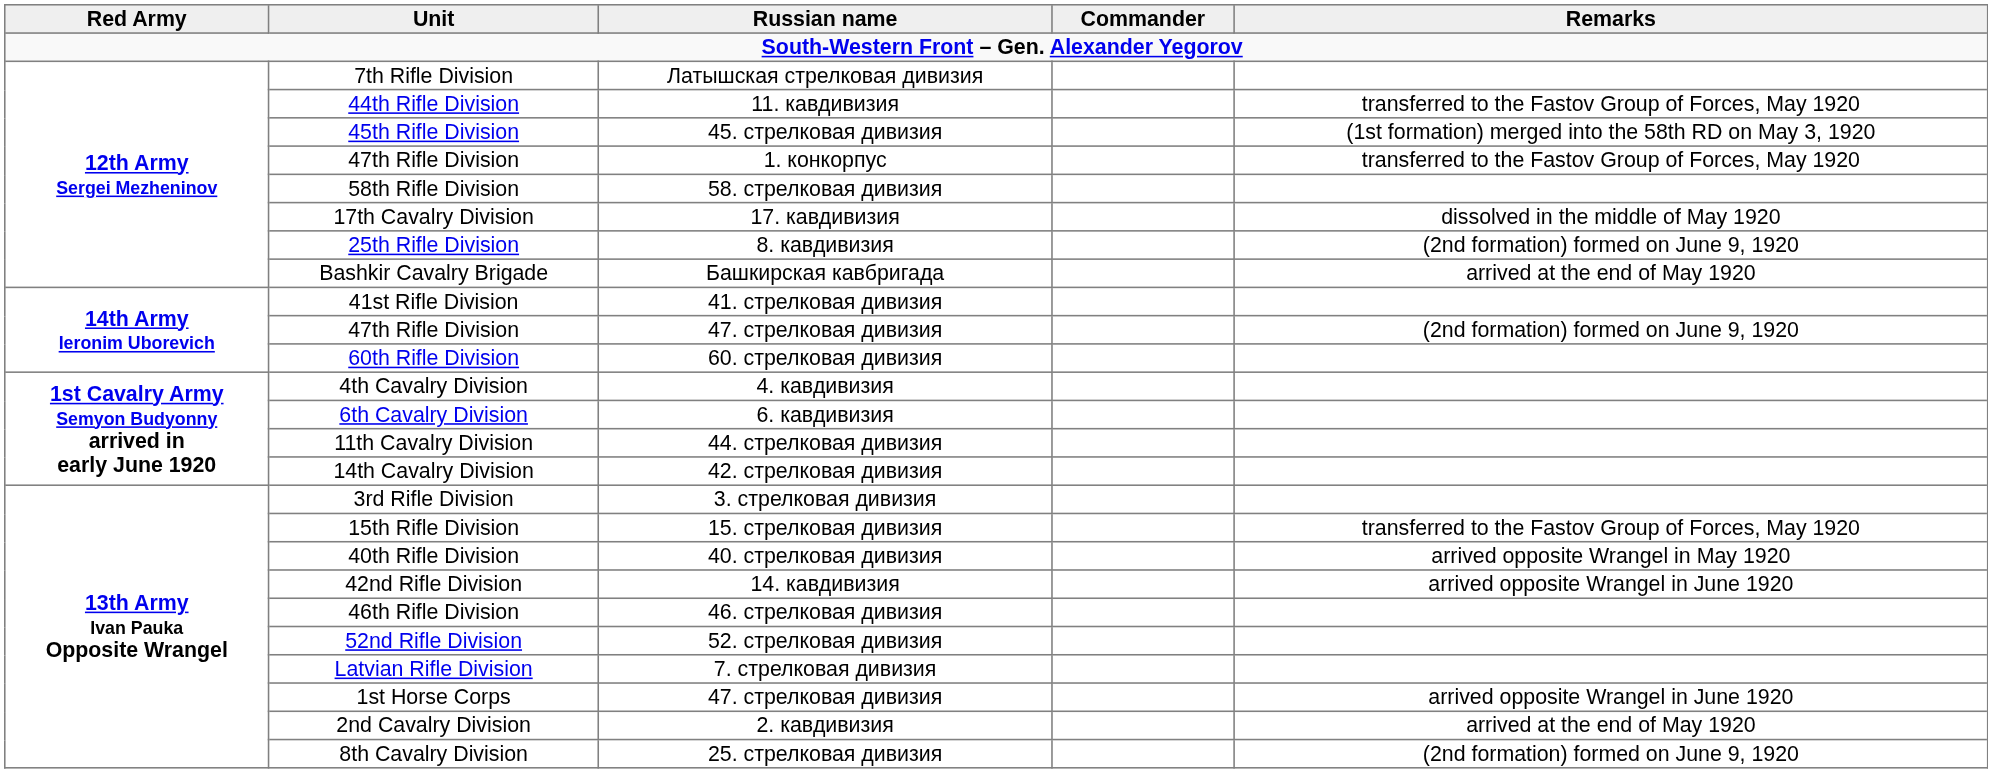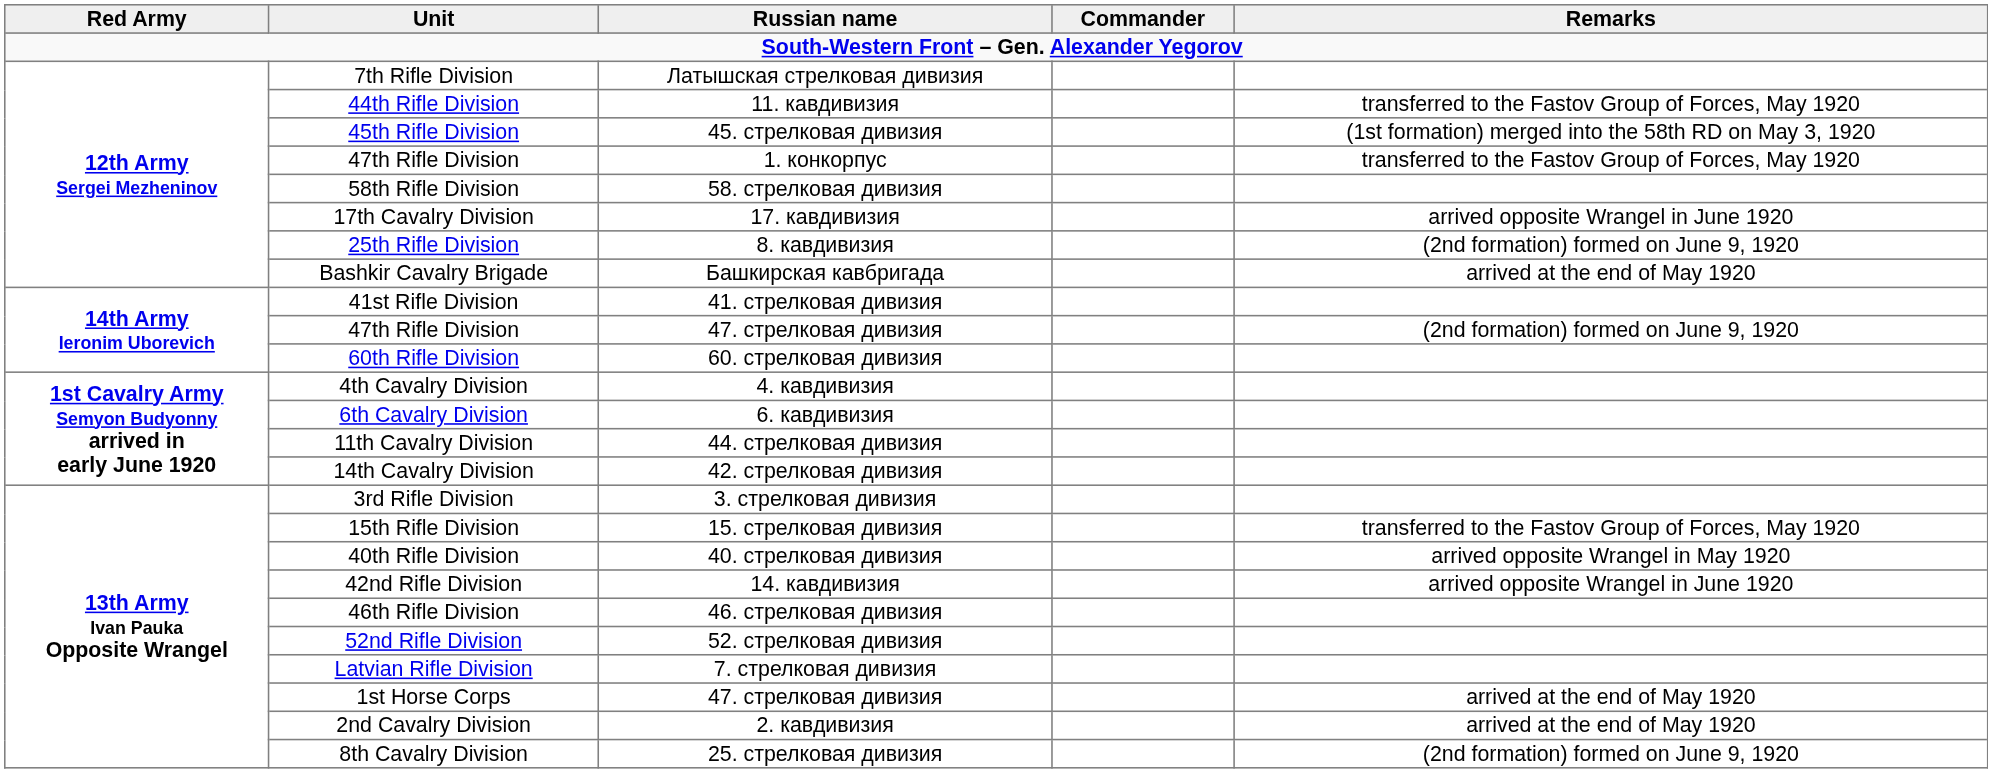17th Cavalry Division | Remarks: dissolved in the middle of May 1920 -> arrived opposite Wrangel in June 1920
1st Horse Corps | Remarks: arrived opposite Wrangel in June 1920 -> arrived at the end of May 1920
